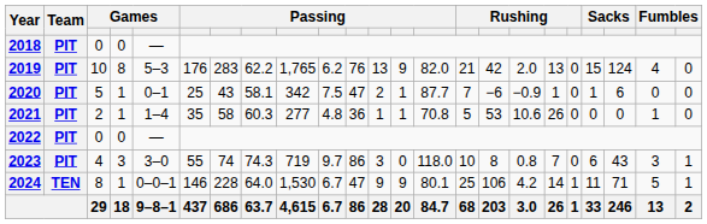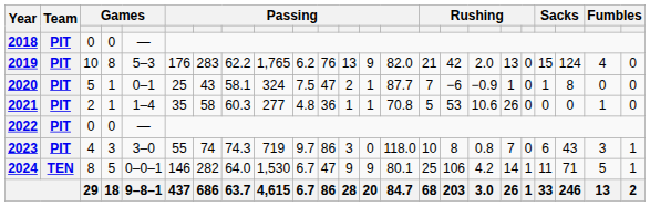2020 | column 9: 342 -> 324
2020 | column 21: 6 -> 8
2024 | column 4: 1 -> 5
2024 | column 7: 228 -> 282
